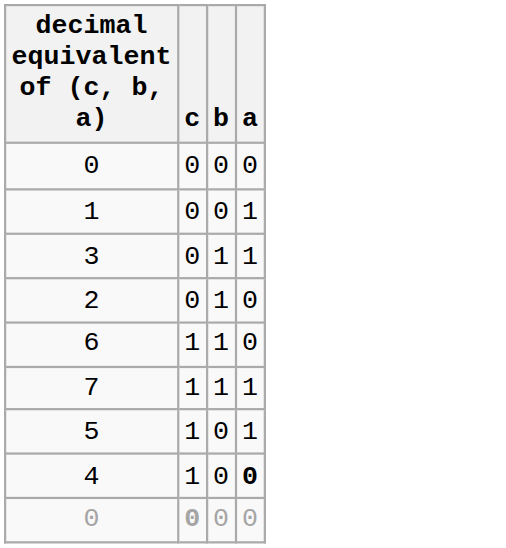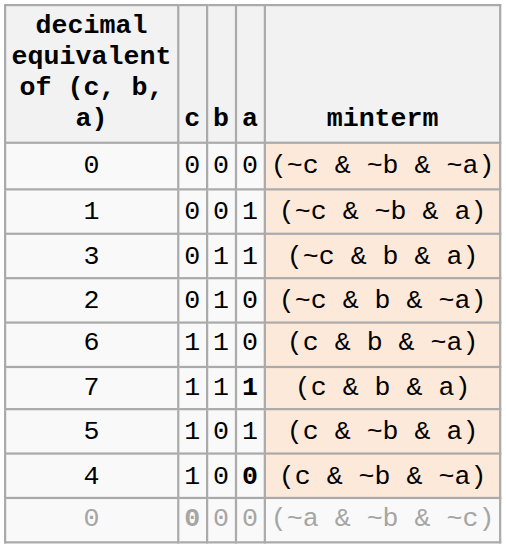+ column: minterm | (~c & ~b & ~a) | (~c & ~b & a) | (~c & b & a) | (~c & b & ~a) | (c & b & ~a) | (c & b & a) | (c & ~b & a) | (c & ~b & ~a) | (~a & ~b & ~c)
7 | a: normal -> bold
